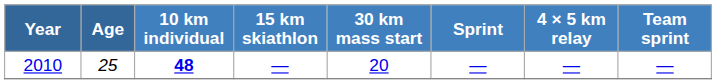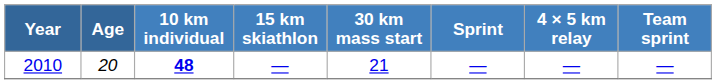2010 | Age: 25 -> 20
2010 | 30 km mass start: 20 -> 21
